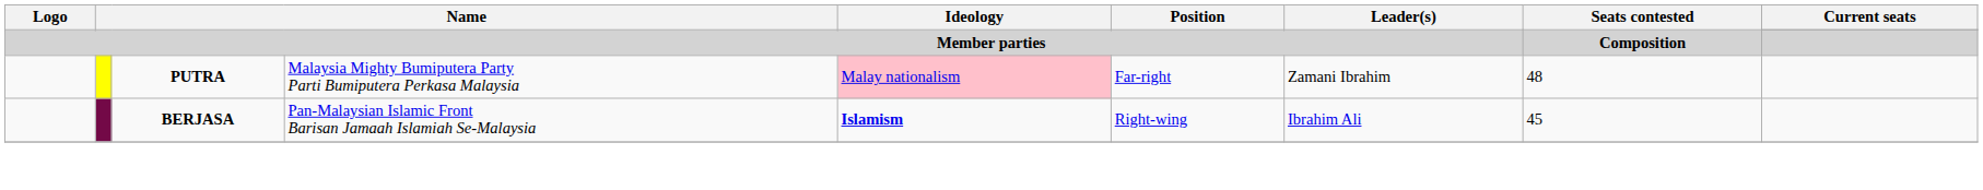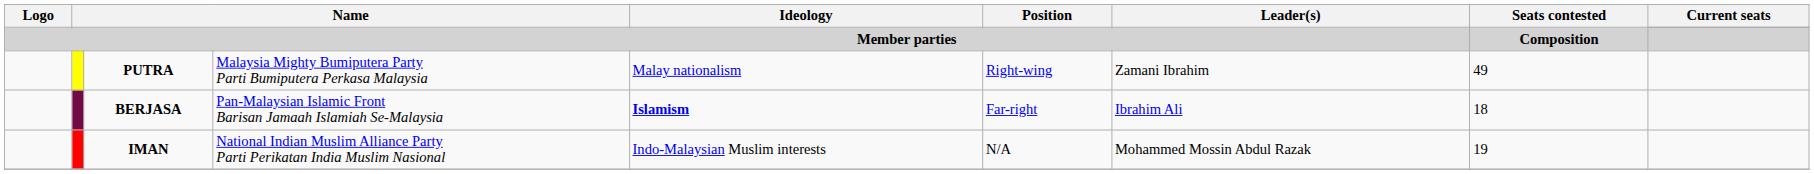PUTRA | Ideology: pink background -> no background
PUTRA | Position: Far-right -> Right-wing
PUTRA | Seats contested / Composition: 48 -> 49
BERJASA | Position: Right-wing -> Far-right
BERJASA | Seats contested / Composition: 45 -> 18
+ row: IMAN | National Indian Muslim Alliance Party Parti Perikatan India Muslim Nasional | Indo-Malaysian Muslim interests | N/A | Mohammed Mossin Abdul Razak | 19
